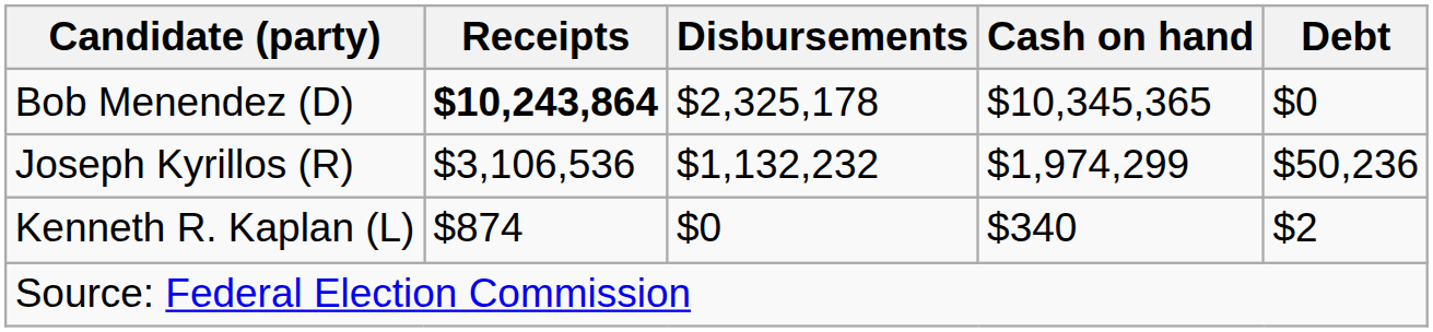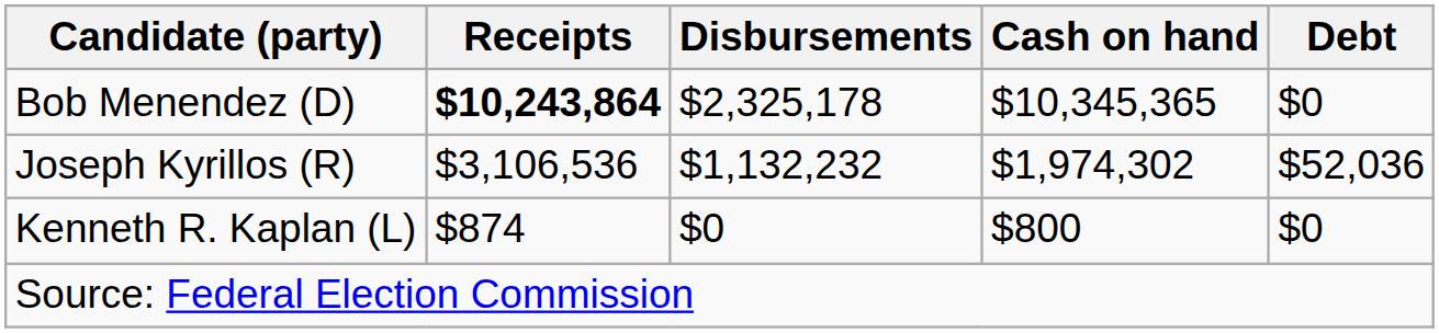Joseph Kyrillos (R) | Cash on hand: $1,974,299 -> $1,974,302
Joseph Kyrillos (R) | Debt: $50,236 -> $52,036
Kenneth R. Kaplan (L) | Cash on hand: $340 -> $800
Kenneth R. Kaplan (L) | Debt: $2 -> $0
